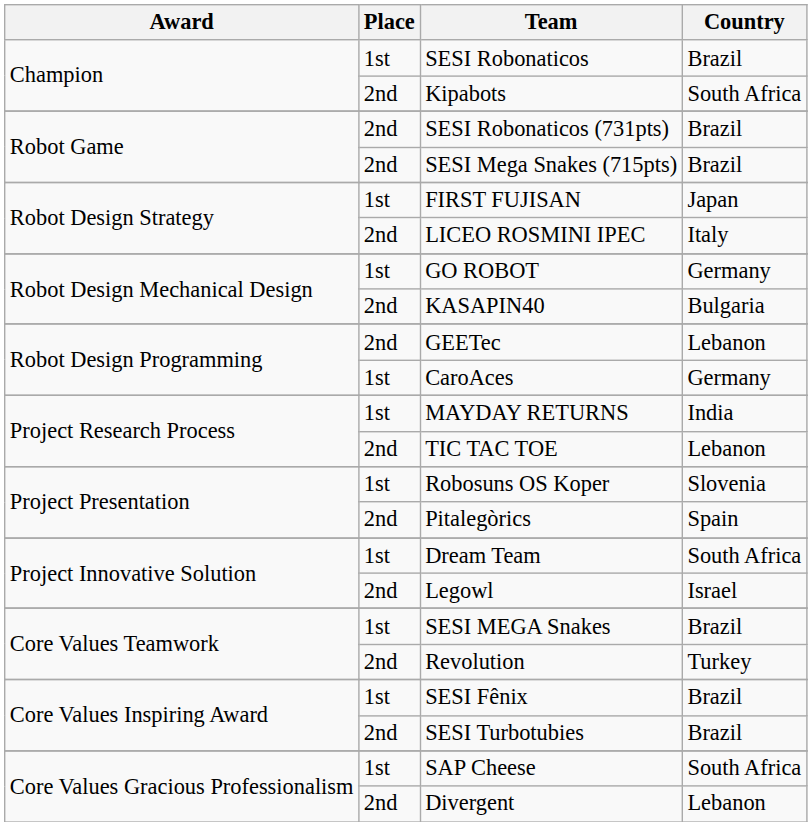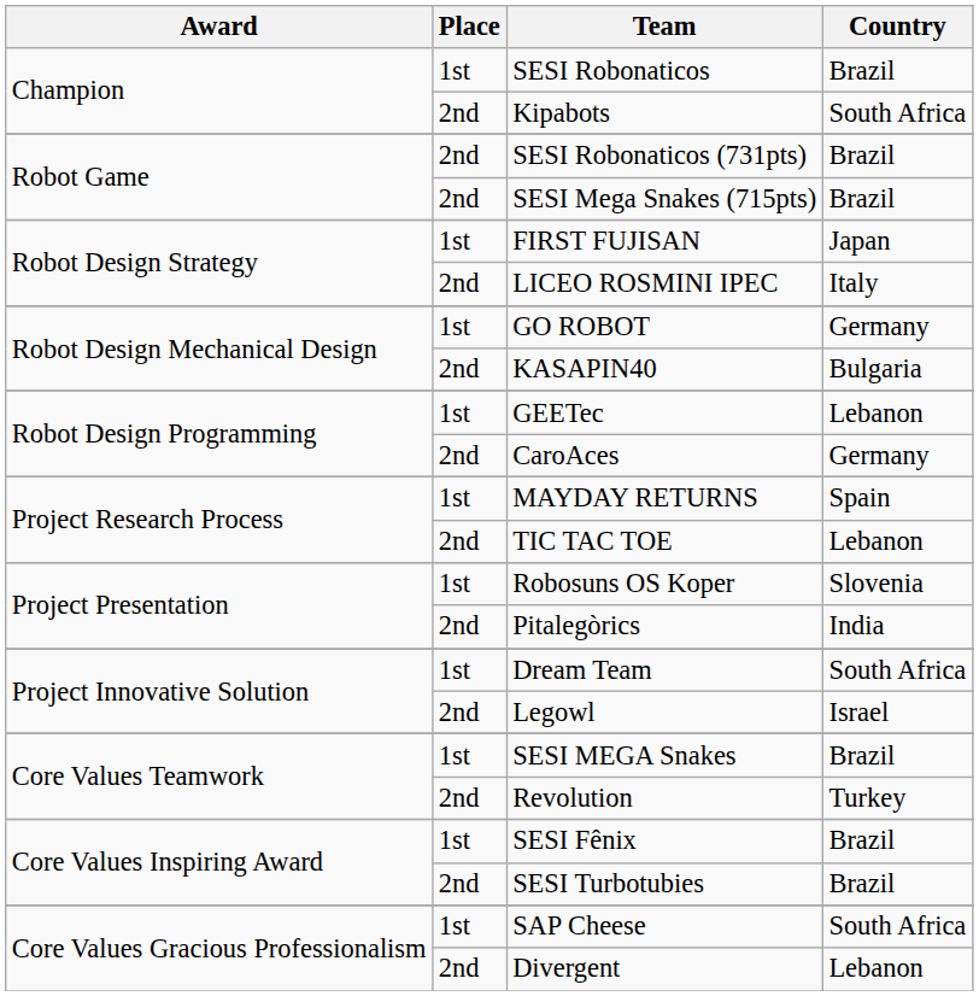GEETec | Place: 2nd -> 1st
CaroAces | Place: 1st -> 2nd
MAYDAY RETURNS | Country: India -> Spain
Pitalegòrics | Country: Spain -> India
